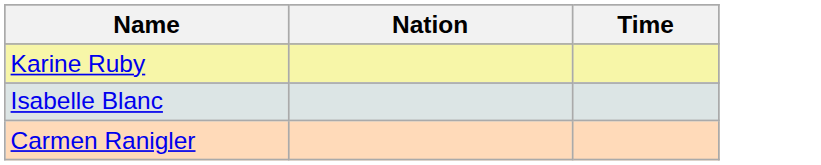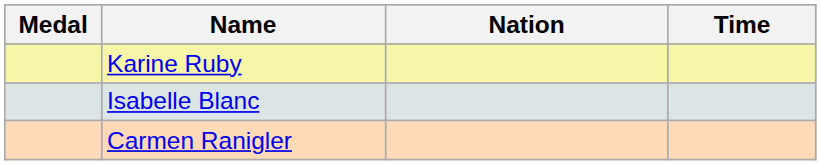+ column: Medal
